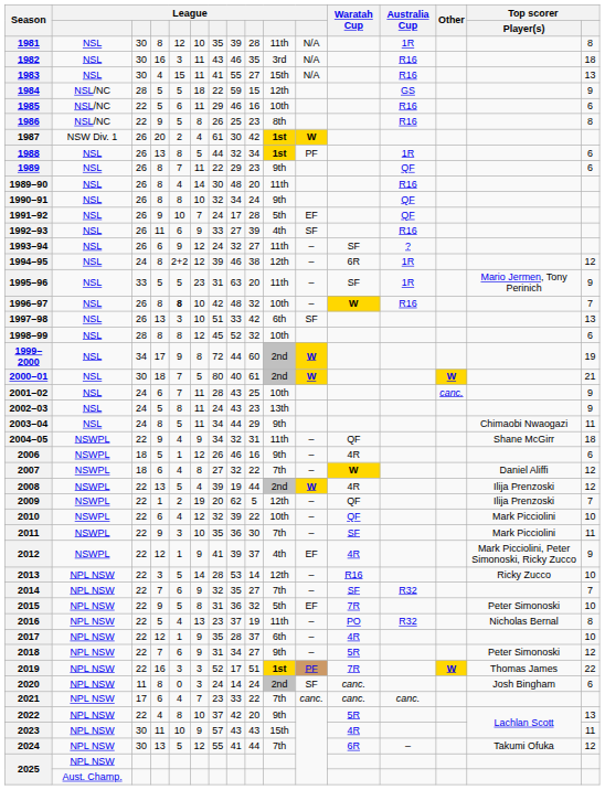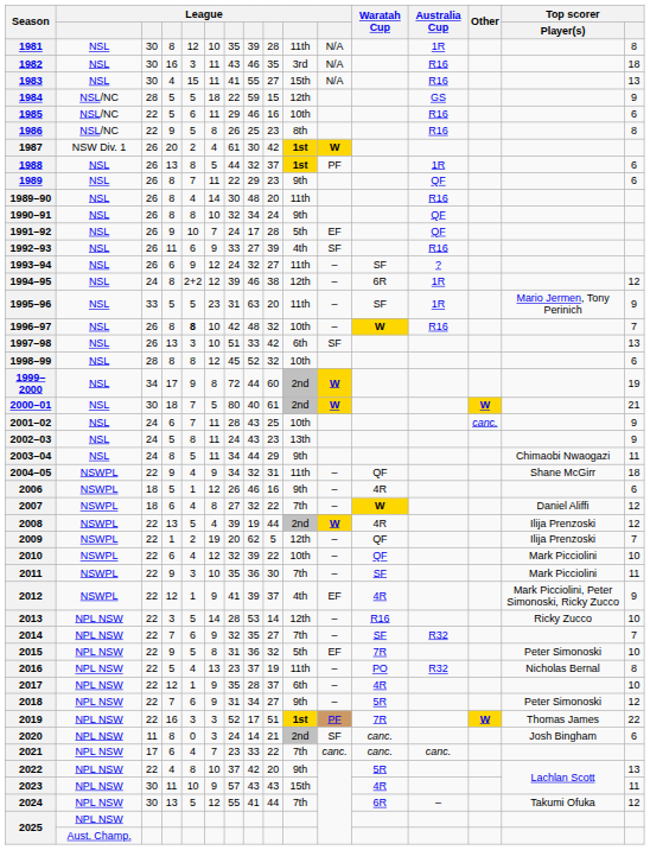1988 | column 9: 34 -> 37
2020 | column 9: 24 -> 21
